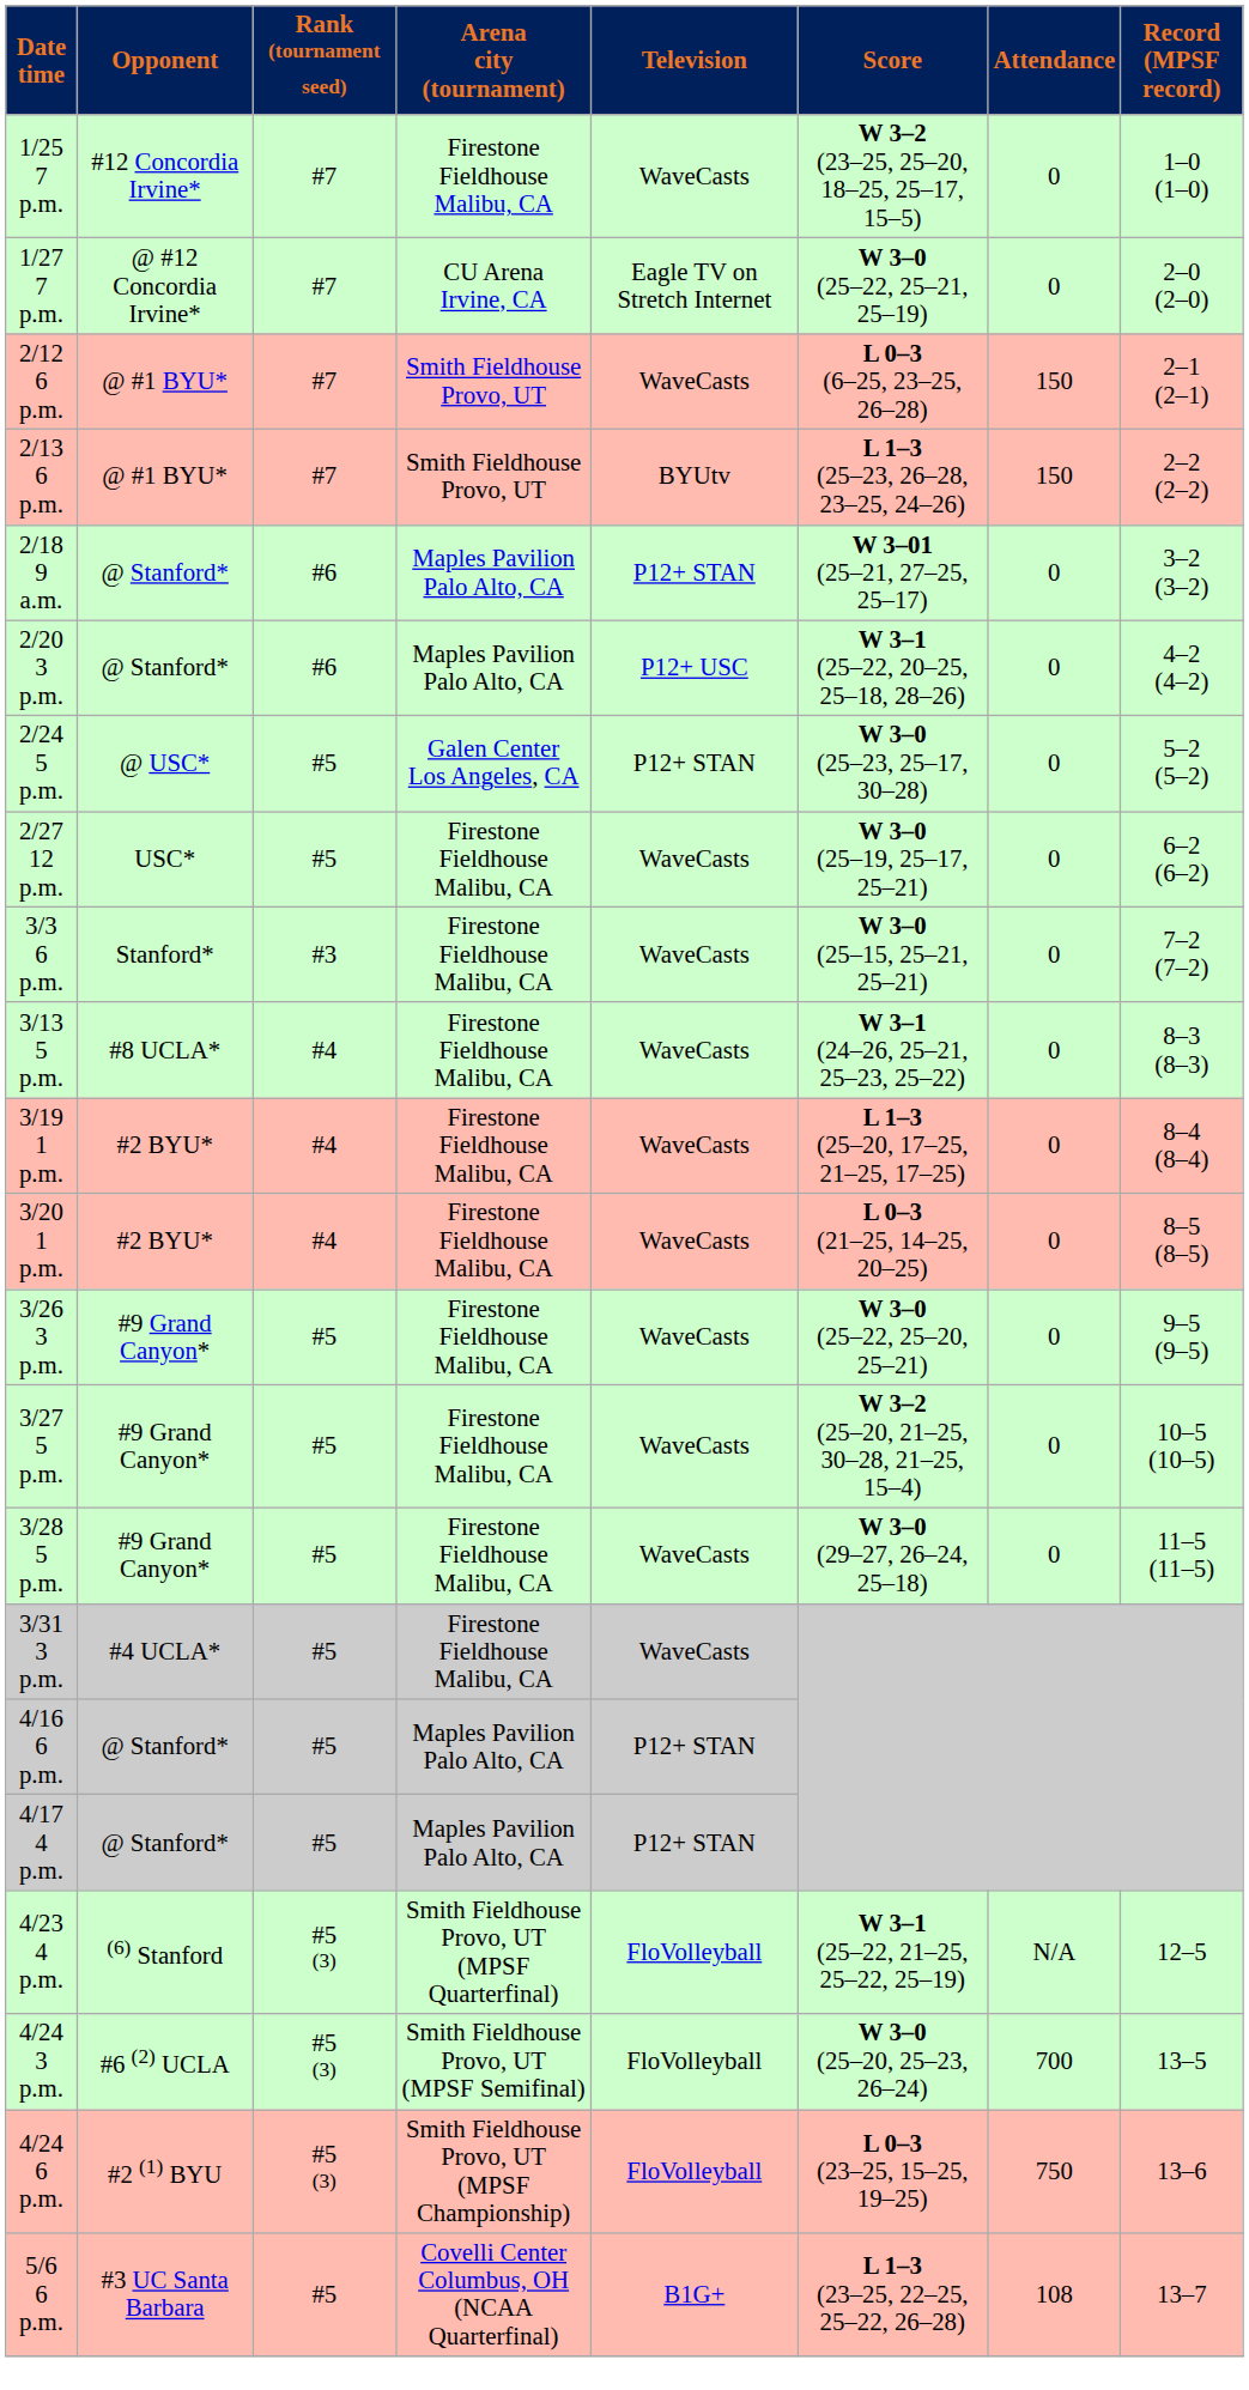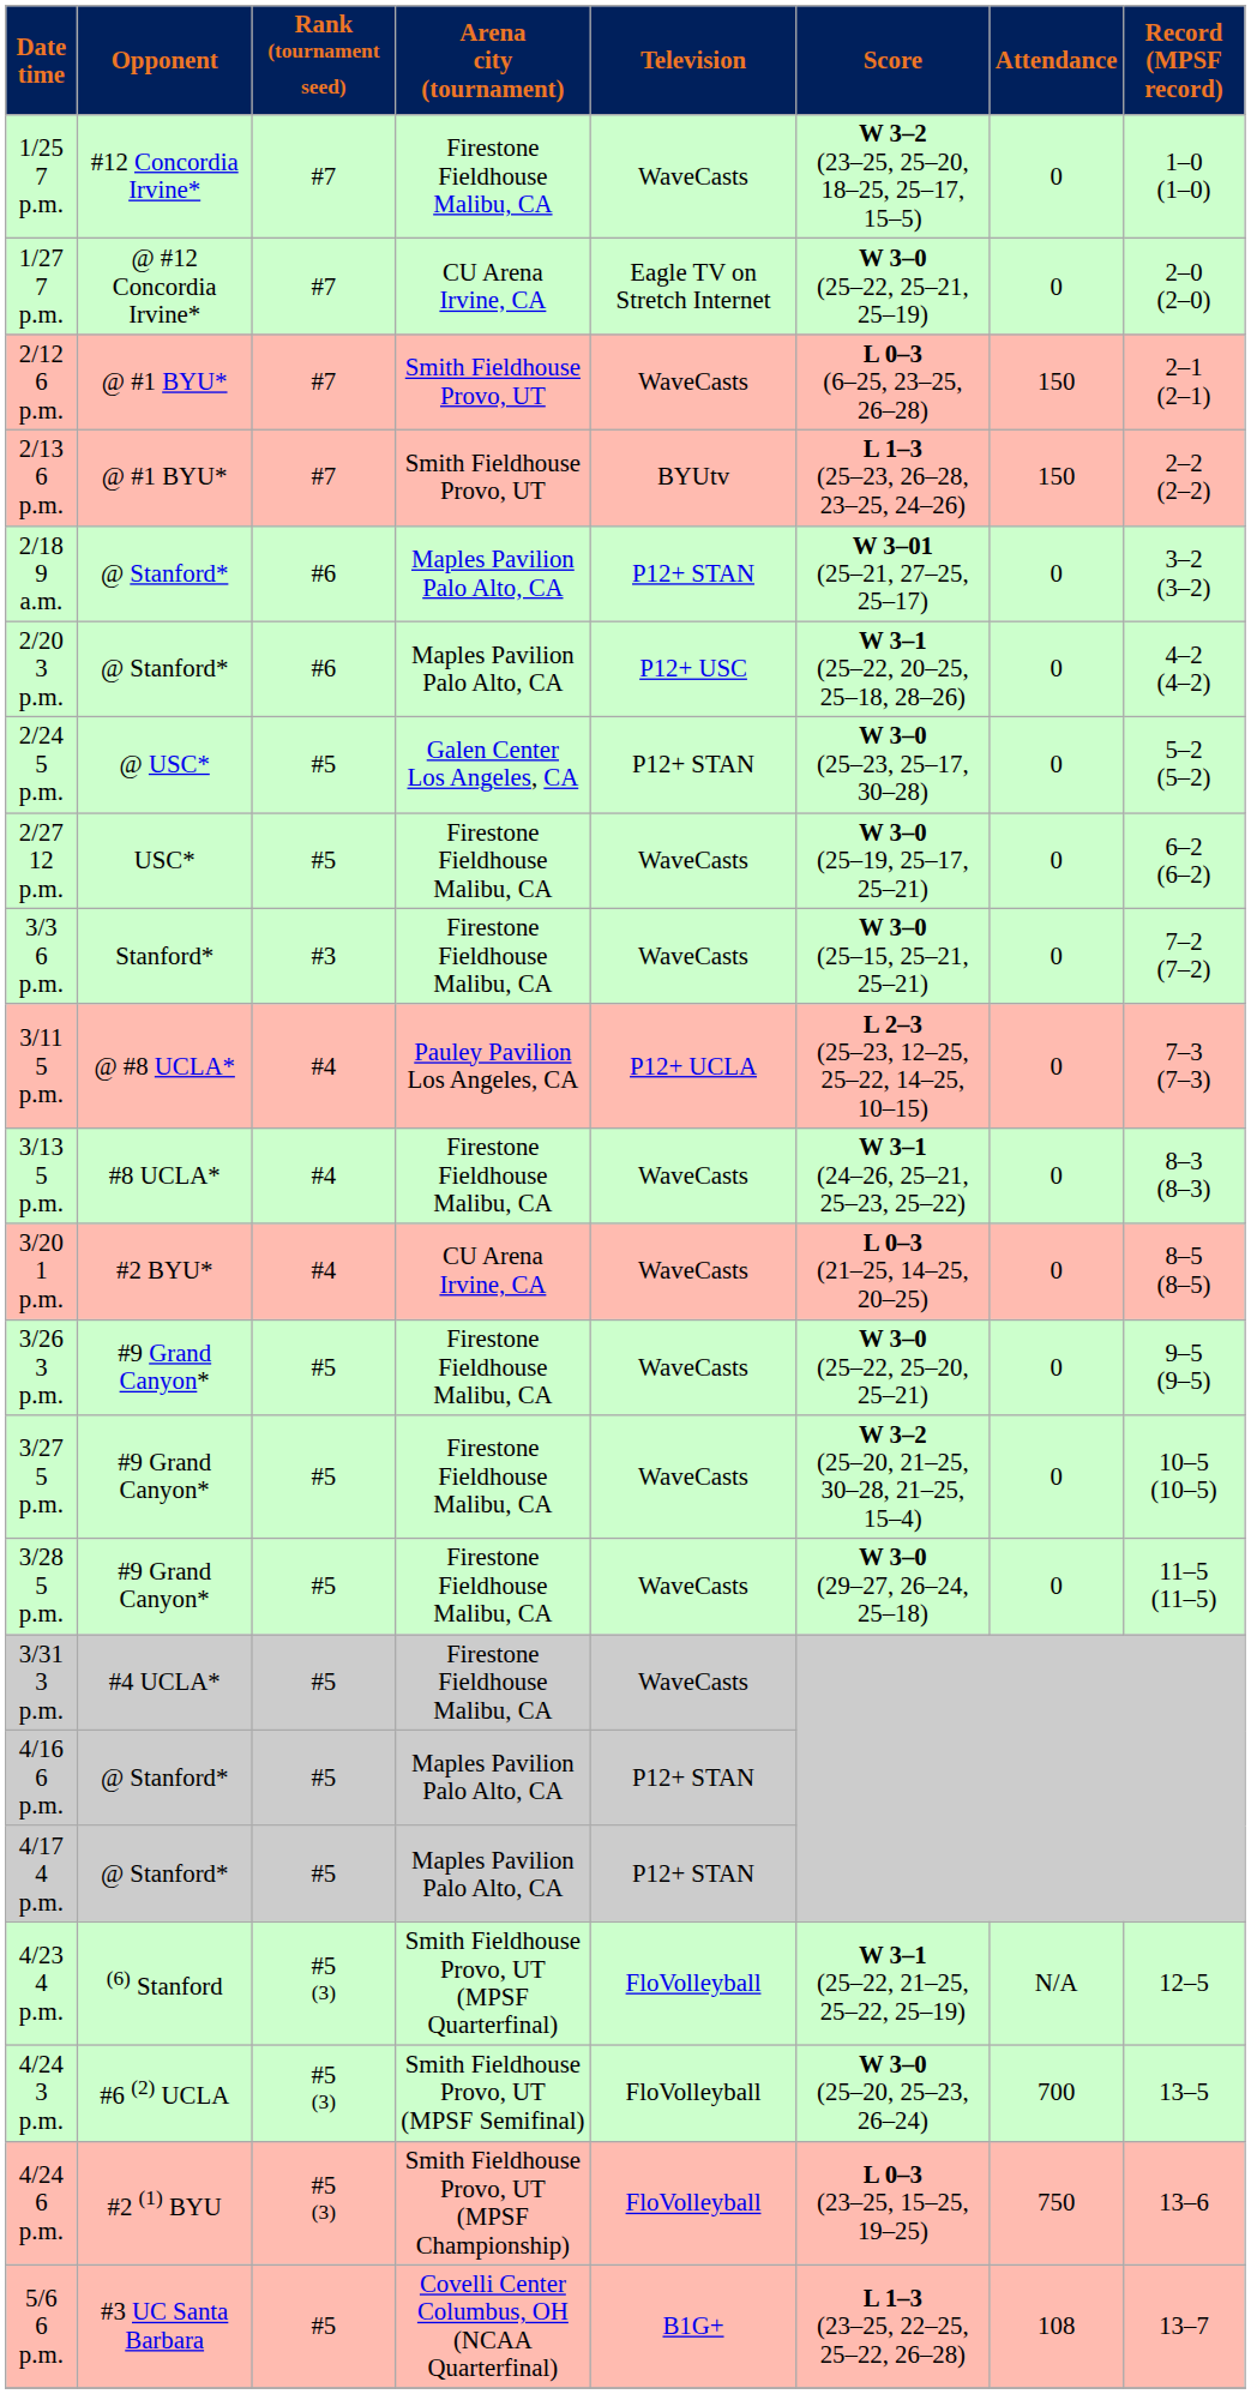+ row: 3/11 5 p.m. | @ #8 UCLA* | #4 | Pauley Pavilion Los Angeles, CA | P12+ UCLA | L 2–3 (25–23, 12–25, 25–22, 14–25, 10–15) | 0 | 7–3 (7–3)
- row: 3/19 1 p.m. | #2 BYU* | #4 | Firestone Fieldhouse Malibu, CA | WaveCasts | L 1–3 (25–20, 17–25, 21–25, 17–25) | 0 | 8–4 (8–4)
3/20 1 p.m. | Arena city (tournament): Firestone Fieldhouse Malibu, CA -> CU Arena Irvine, CA
